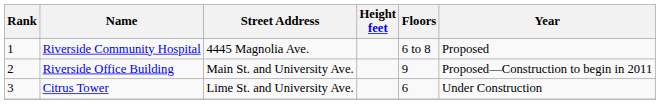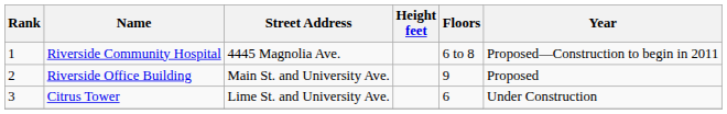Riverside Community Hospital | Year: Proposed -> Proposed—Construction to begin in 2011
Riverside Office Building | Year: Proposed—Construction to begin in 2011 -> Proposed
